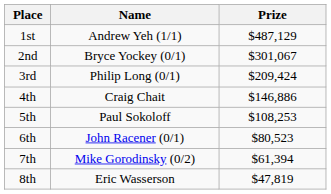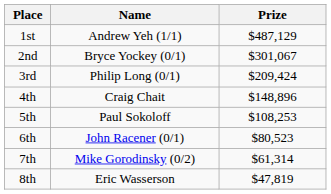4th | Prize: $146,886 -> $148,896
7th | Prize: $61,394 -> $61,314
